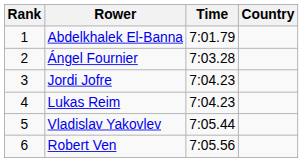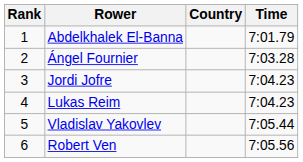columns swapped: Country <-> Time
